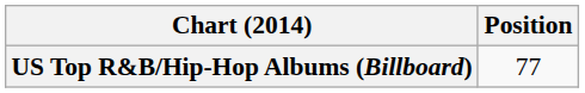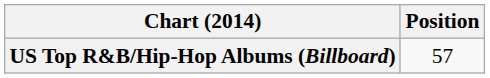US Top R&B/Hip-Hop Albums (Billboard) | Position: 77 -> 57
